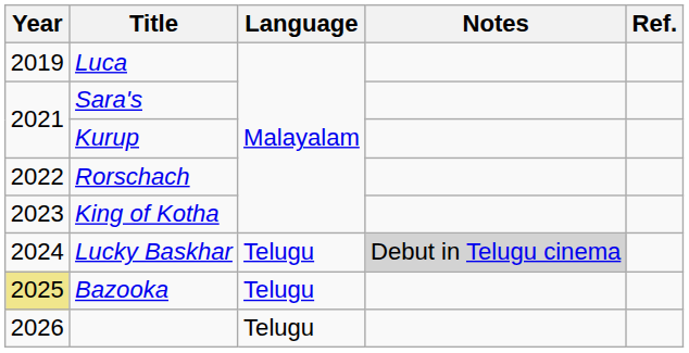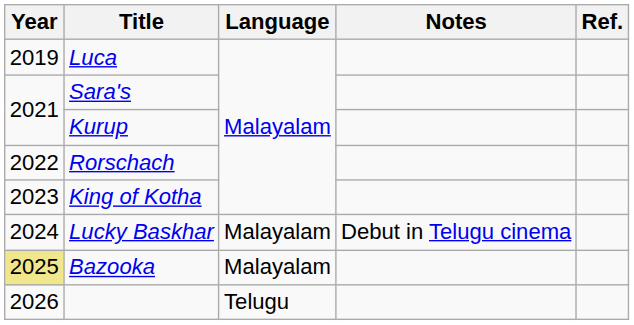Lucky Baskhar | Language: Telugu -> Malayalam
Lucky Baskhar | Notes: lightgrey background -> no background
Bazooka | Language: Telugu -> Malayalam
